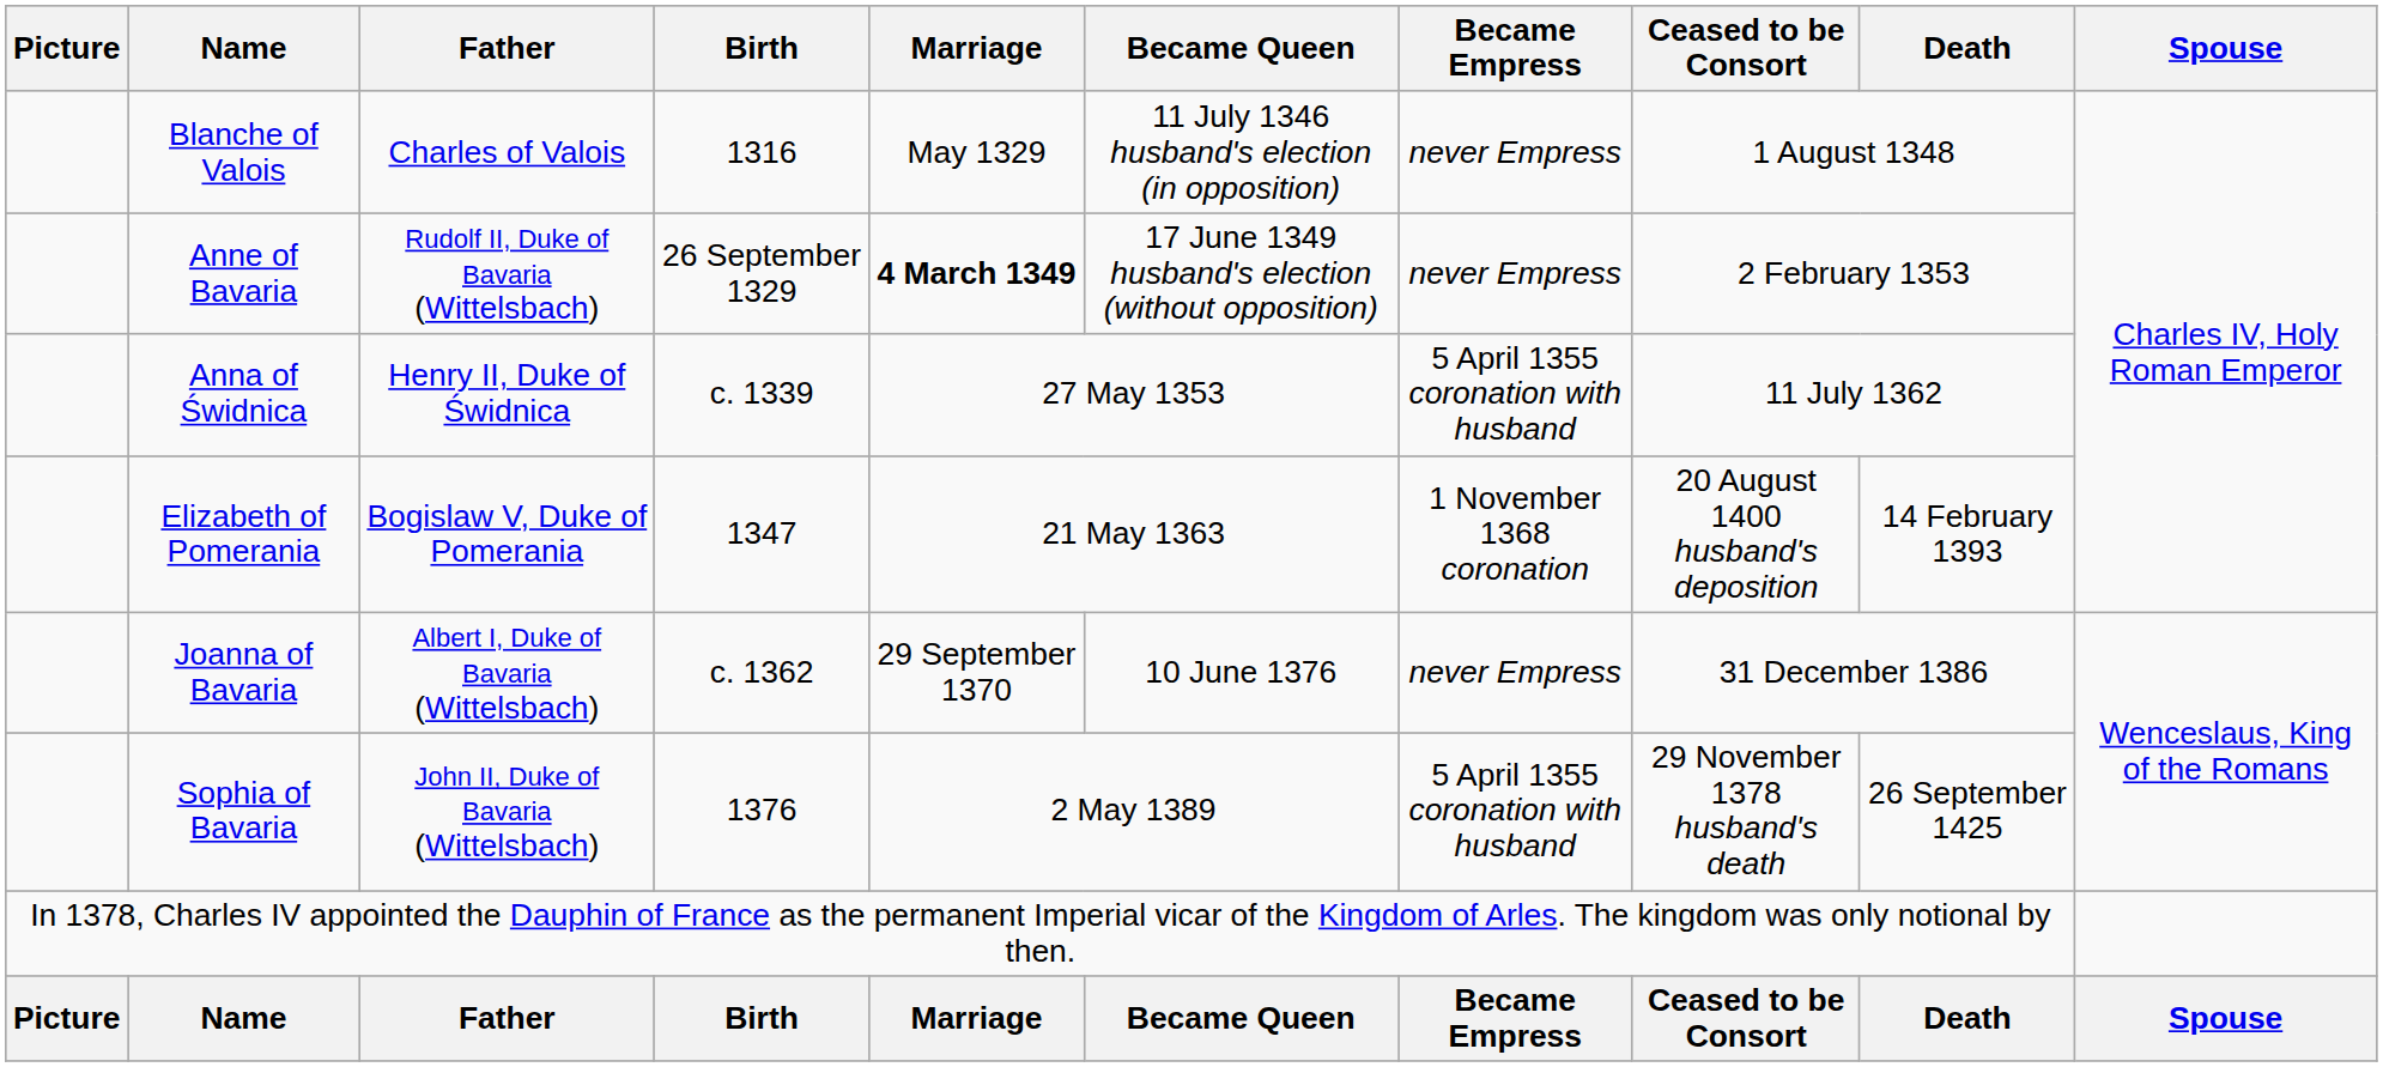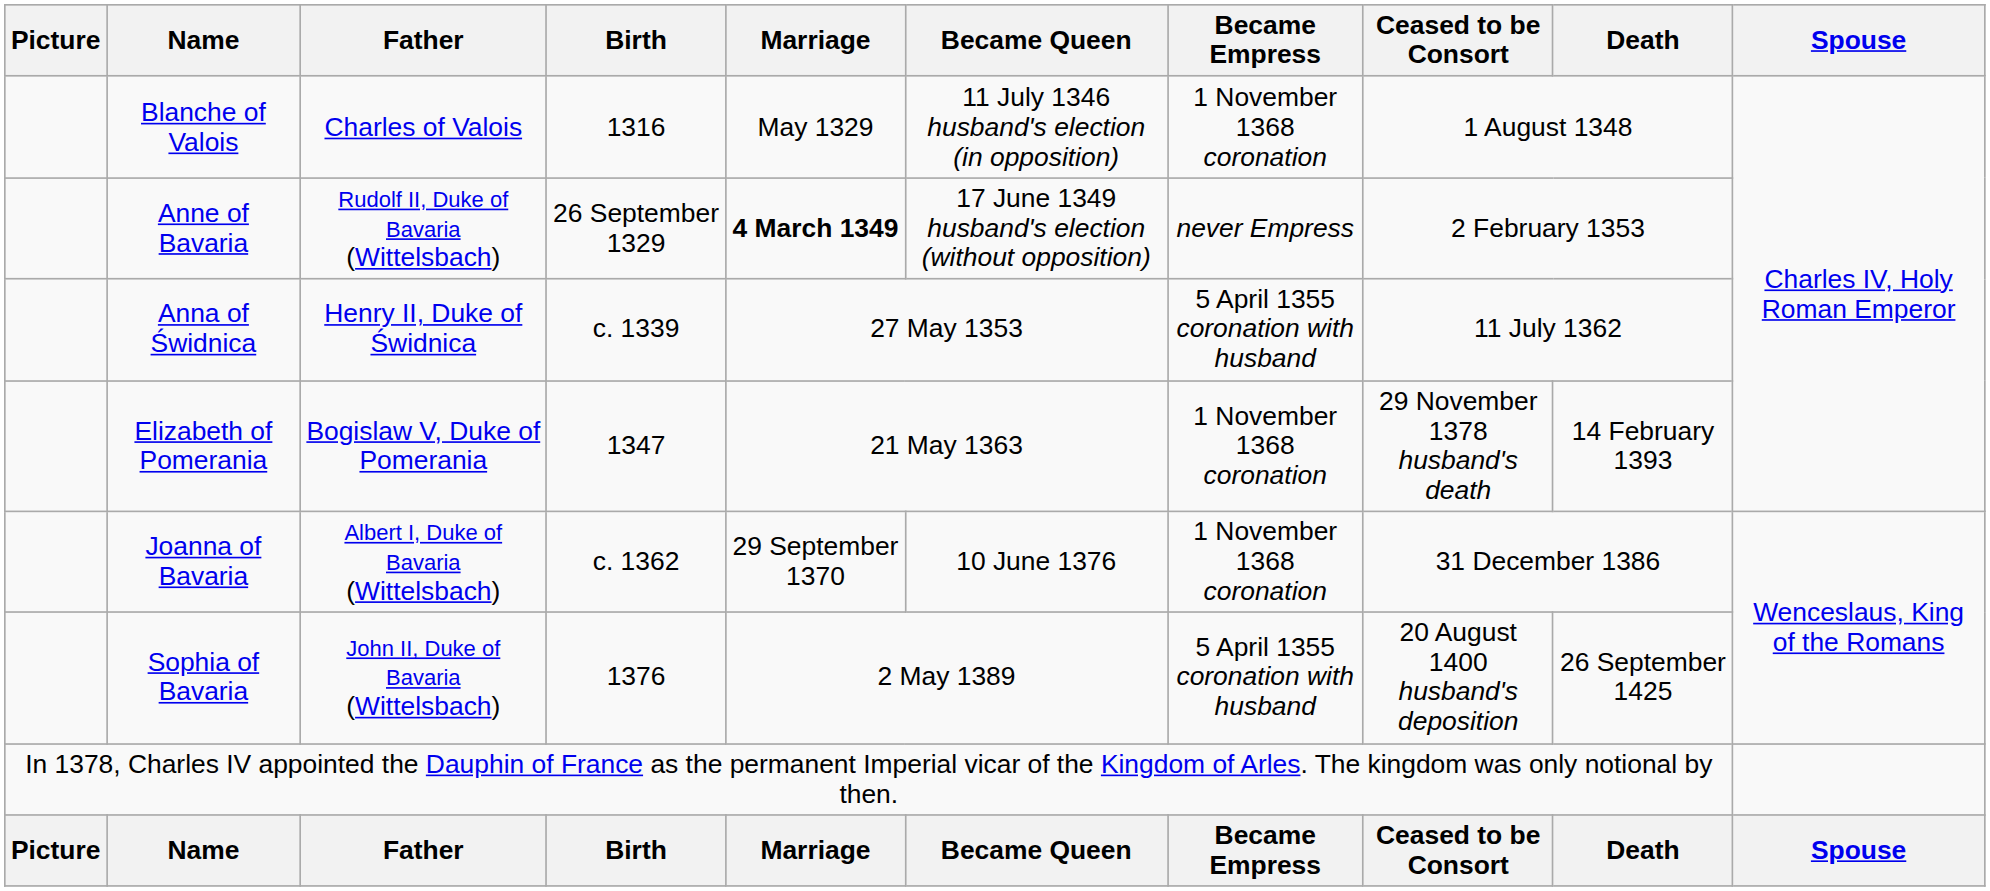Blanche of Valois | Became Empress: never Empress -> 1 November 1368 coronation
Elizabeth of Pomerania | Ceased to be Consort: 20 August 1400 husband's deposition -> 29 November 1378 husband's death
Joanna of Bavaria | Became Empress: never Empress -> 1 November 1368 coronation
Sophia of Bavaria | Ceased to be Consort: 29 November 1378 husband's death -> 20 August 1400 husband's deposition
